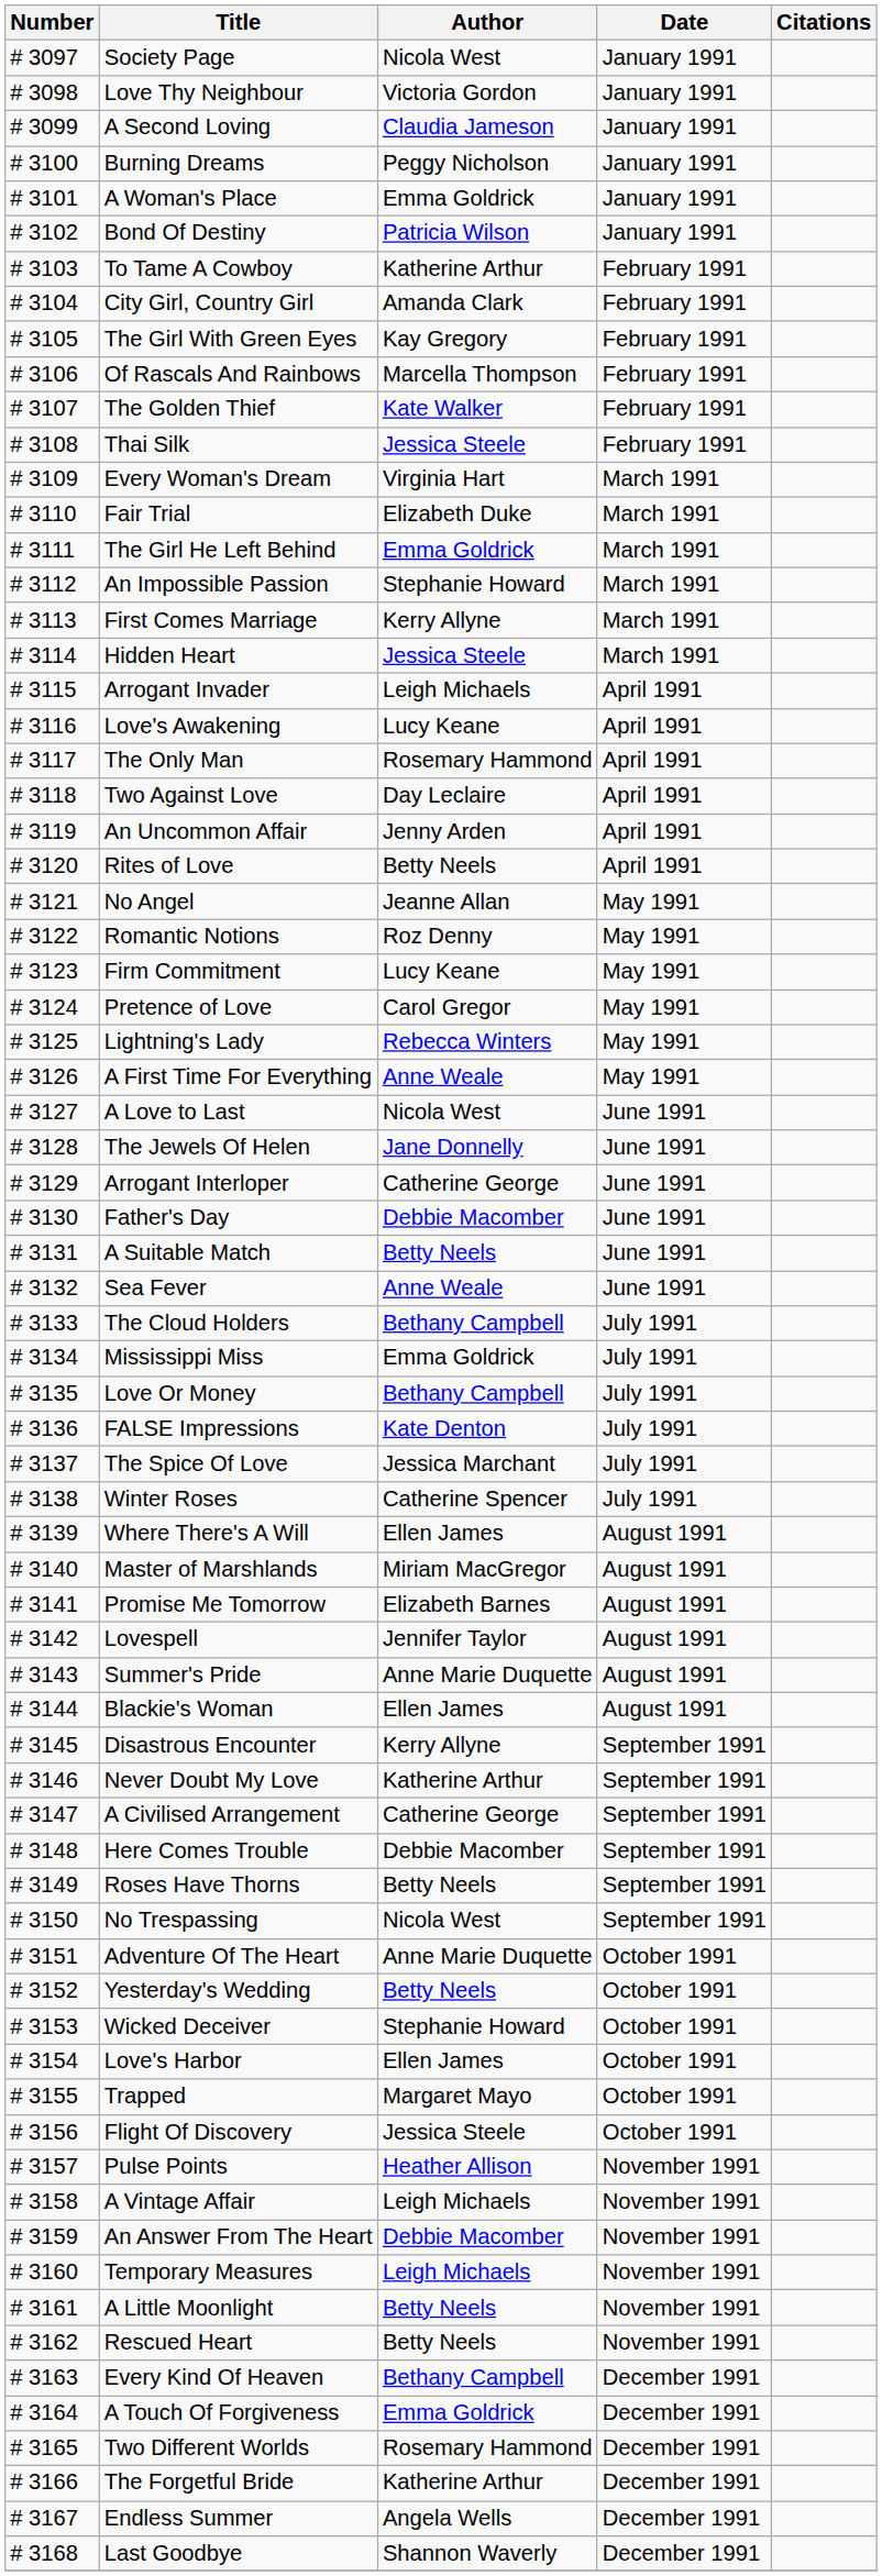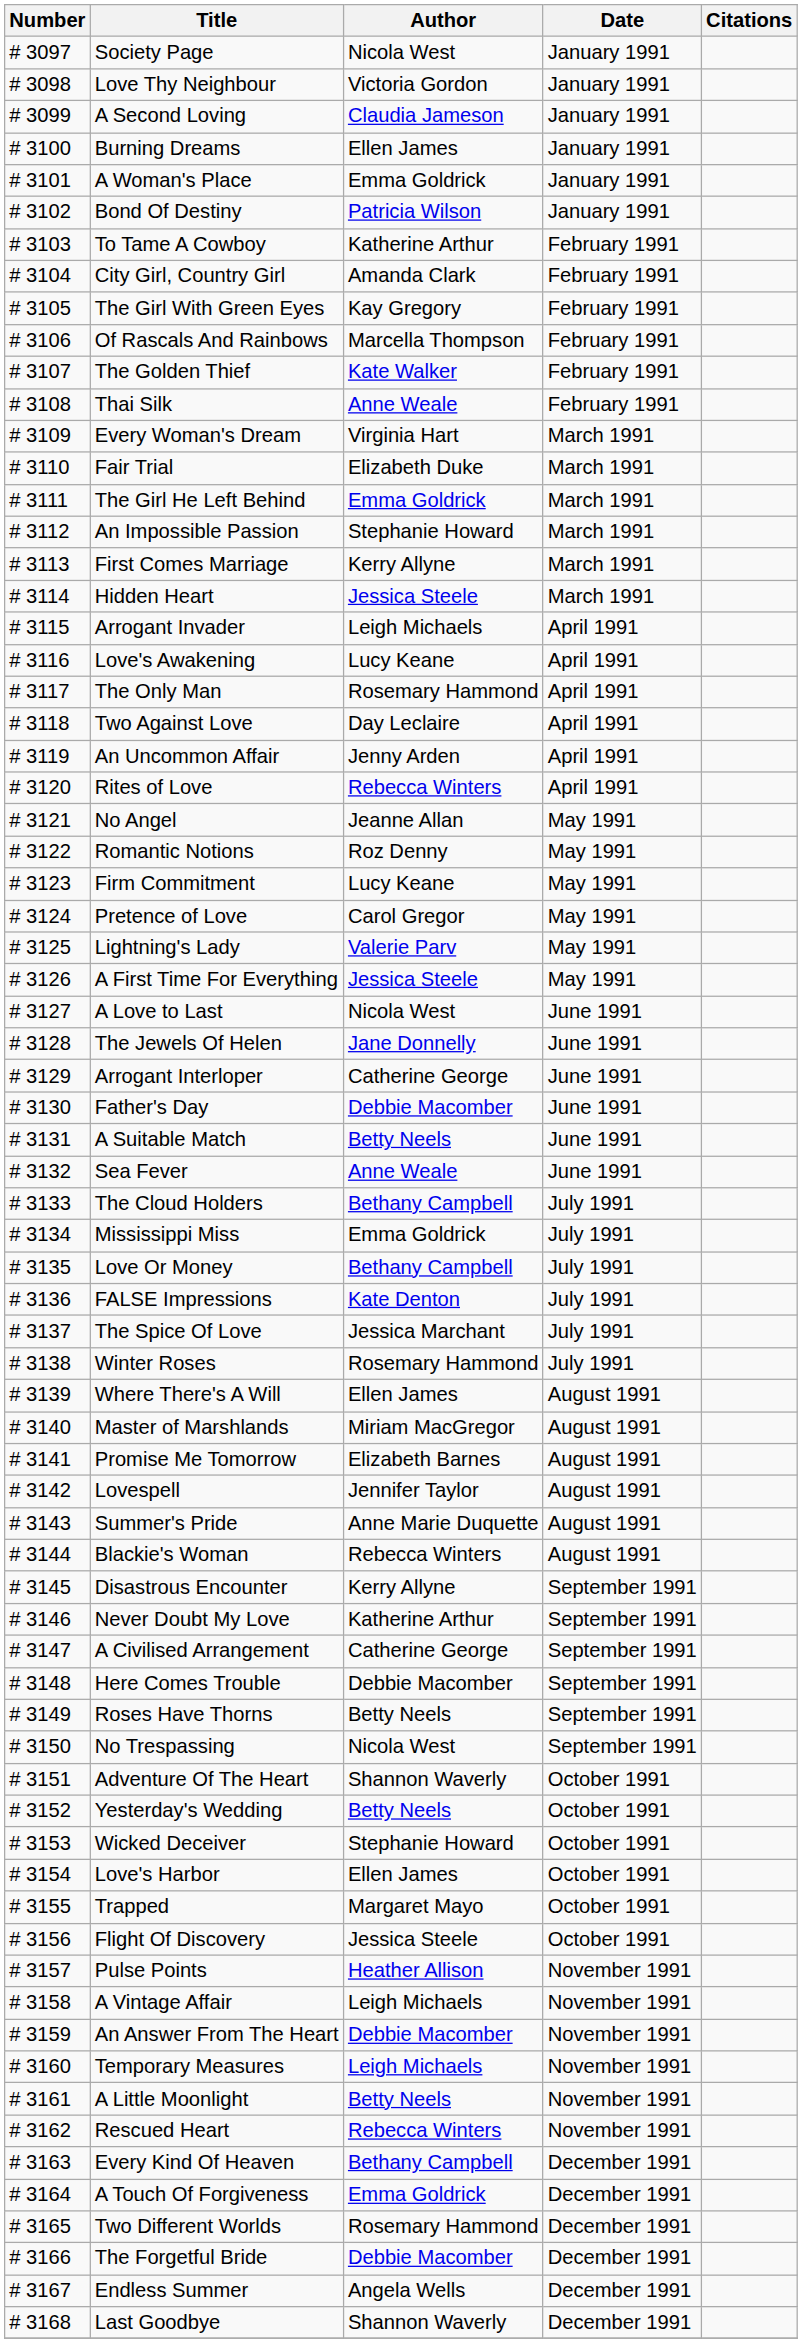Burning Dreams | Author: Peggy Nicholson -> Ellen James
Thai Silk | Author: Jessica Steele -> Anne Weale
Rites of Love | Author: Betty Neels -> Rebecca Winters
Lightning's Lady | Author: Rebecca Winters -> Valerie Parv
A First Time For Everything | Author: Anne Weale -> Jessica Steele
Winter Roses | Author: Catherine Spencer -> Rosemary Hammond
Blackie's Woman | Author: Ellen James -> Rebecca Winters
Adventure Of The Heart | Author: Anne Marie Duquette -> Shannon Waverly
Rescued Heart | Author: Betty Neels -> Rebecca Winters
The Forgetful Bride | Author: Katherine Arthur -> Debbie Macomber
